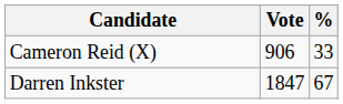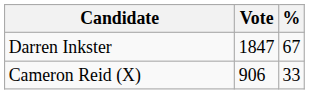rows swapped: Darren Inkster <-> Cameron Reid (X)
